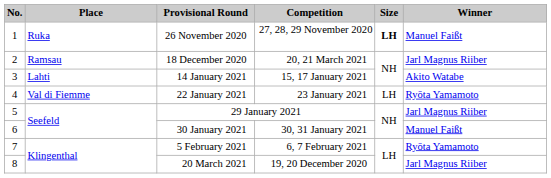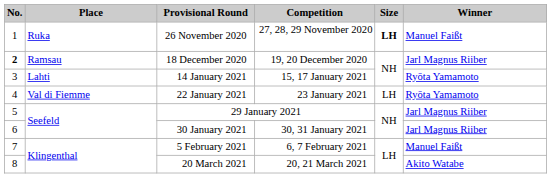18 December 2020 | No.: normal -> bold
18 December 2020 | Competition: 20, 21 March 2021 -> 19, 20 December 2020
14 January 2021 | Winner: Akito Watabe -> Ryōta Yamamoto
30 January 2021 | Winner: Manuel Faißt -> Jarl Magnus Riiber
5 February 2021 | Winner: Ryōta Yamamoto -> Manuel Faißt
20 March 2021 | Competition: 19, 20 December 2020 -> 20, 21 March 2021
20 March 2021 | Winner: Jarl Magnus Riiber -> Akito Watabe
